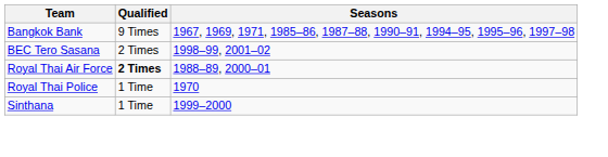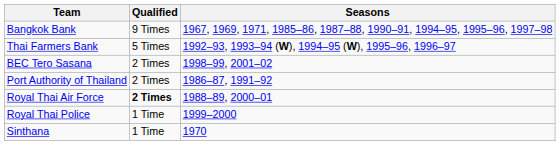+ row: Thai Farmers Bank | 5 Times | 1992–93, 1993–94 (W), 1994–95 (W), 1995–96, 1996–97
+ row: Port Authority of Thailand | 2 Times | 1986–87, 1991–92
Royal Thai Police | Seasons: 1970 -> 1999–2000
Sinthana | Seasons: 1999–2000 -> 1970
